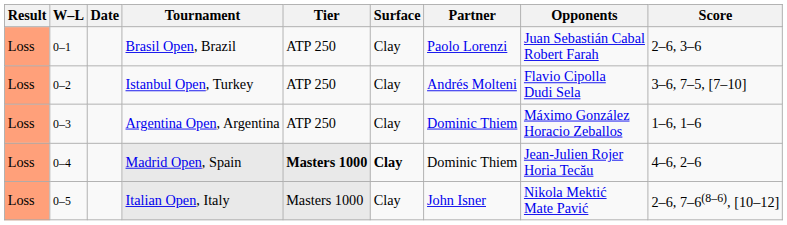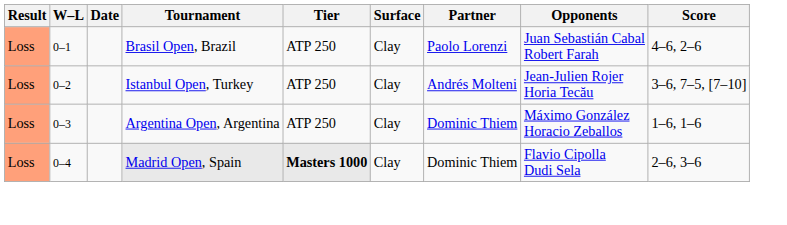Brasil Open, Brazil | Score: 2–6, 3–6 -> 4–6, 2–6
Istanbul Open, Turkey | Opponents: Flavio Cipolla Dudi Sela -> Jean-Julien Rojer Horia Tecău
Madrid Open, Spain | Surface: bold -> normal
Madrid Open, Spain | Opponents: Jean-Julien Rojer Horia Tecău -> Flavio Cipolla Dudi Sela
Madrid Open, Spain | Score: 4–6, 2–6 -> 2–6, 3–6
- row: Loss | 0–5 | Italian Open, Italy | Masters 1000 | Clay | John Isner | Nikola Mektić Mate Pavić | 2–6, 7–6(8–6), [10–12]
